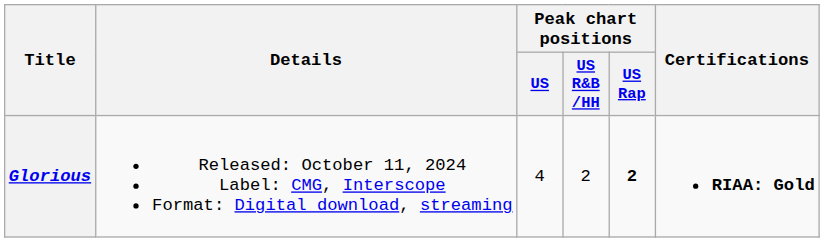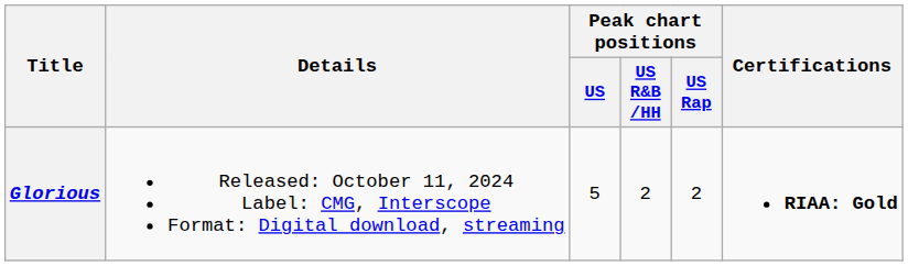Glorious | Peak chart positions / US: 4 -> 5
Glorious | Peak chart positions / US Rap: bold -> normal
